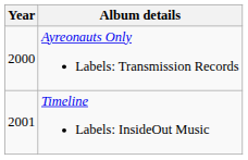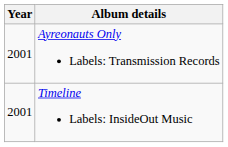Ayreonauts Only Labels: Transmission Records | Year: 2000 -> 2001
